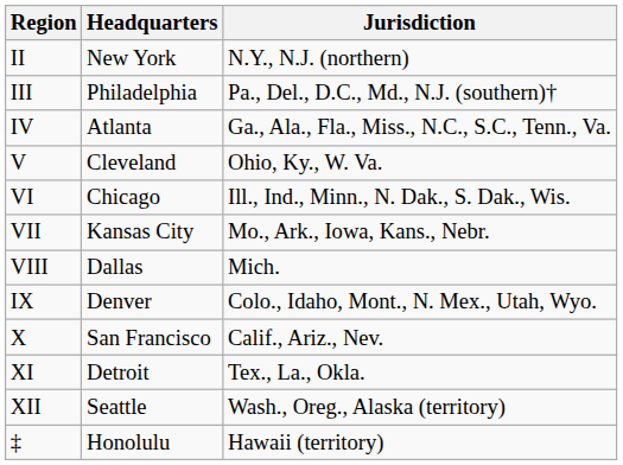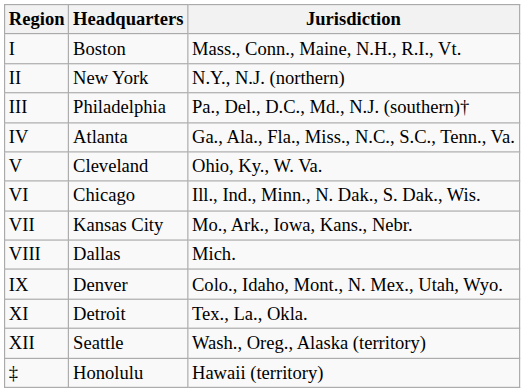+ row: I | Boston | Mass., Conn., Maine, N.H., R.I., Vt.
- row: X | San Francisco | Calif., Ariz., Nev.
